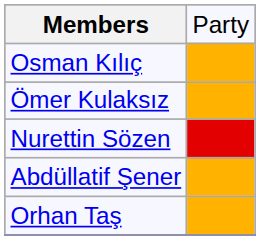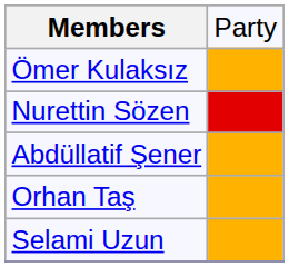- row: Osman Kılıç
+ row: Selami Uzun
